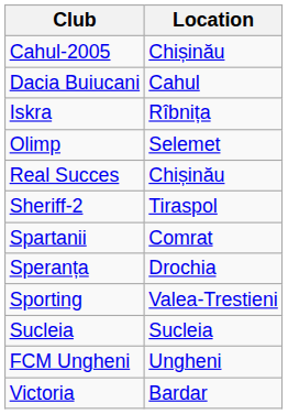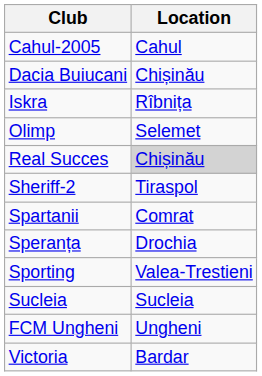Cahul-2005 | Location: Chișinău -> Cahul
Dacia Buiucani | Location: Cahul -> Chișinău
Real Succes | Location: no background -> lightgrey background
